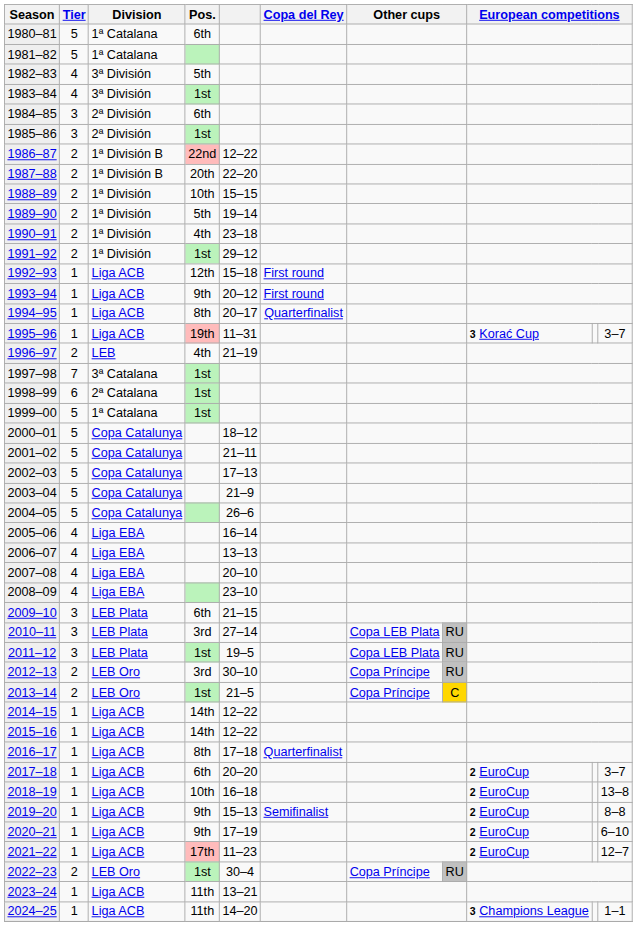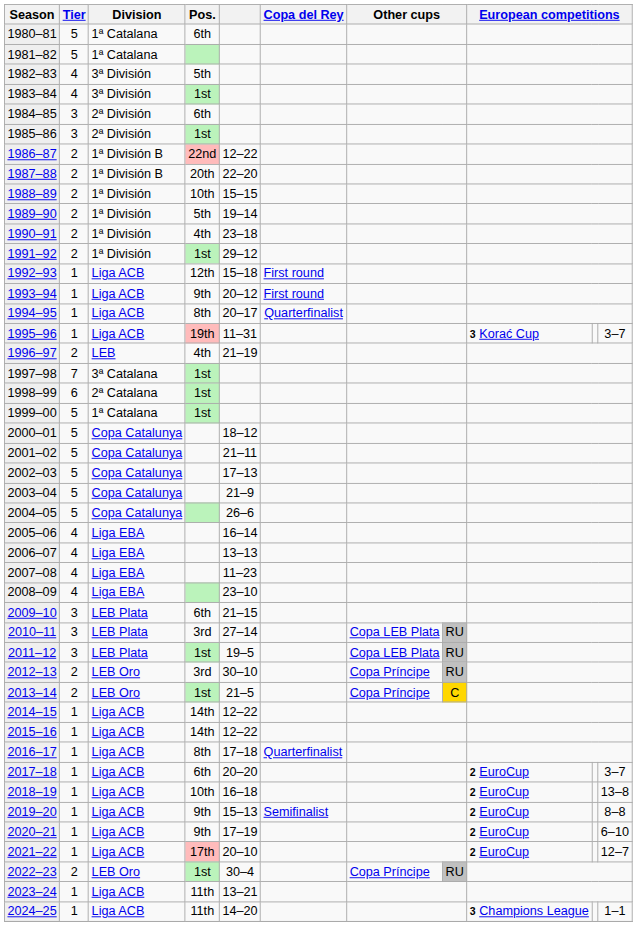2007–08 | column 5: 20–10 -> 11–23
2021–22 | column 5: 11–23 -> 20–10
